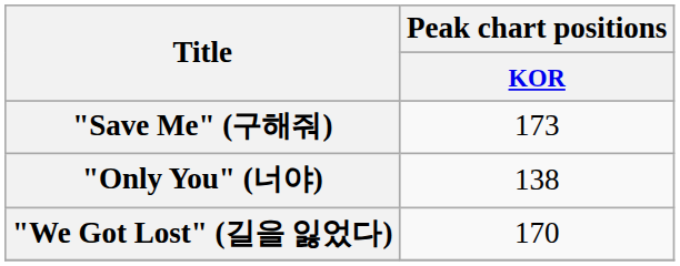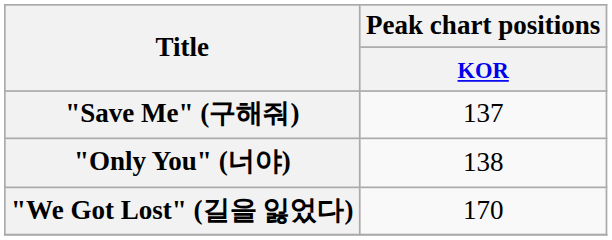"Save Me" (구해줘) | Peak chart positions / KOR: 173 -> 137
